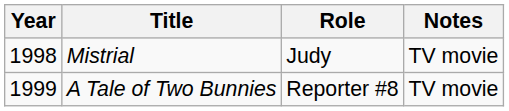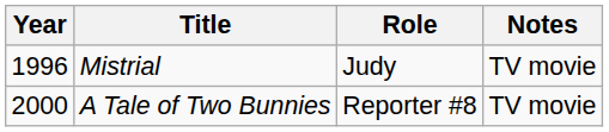Mistrial | Year: 1998 -> 1996
A Tale of Two Bunnies | Year: 1999 -> 2000
